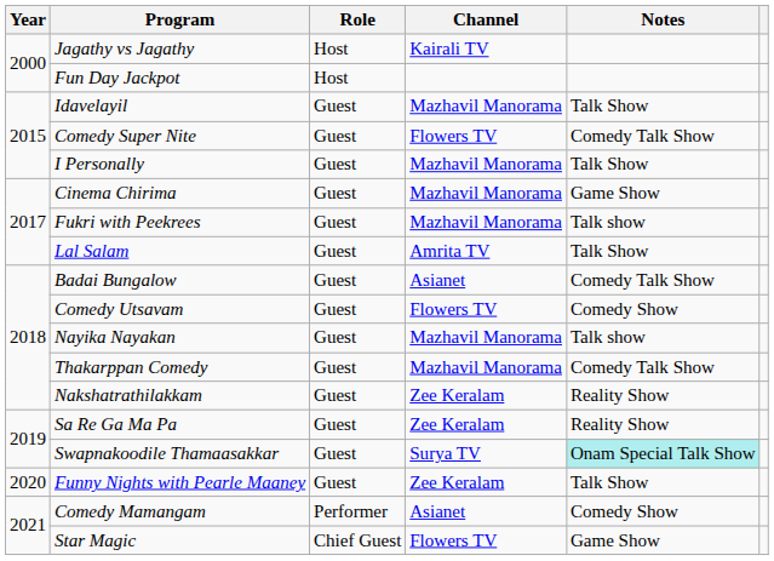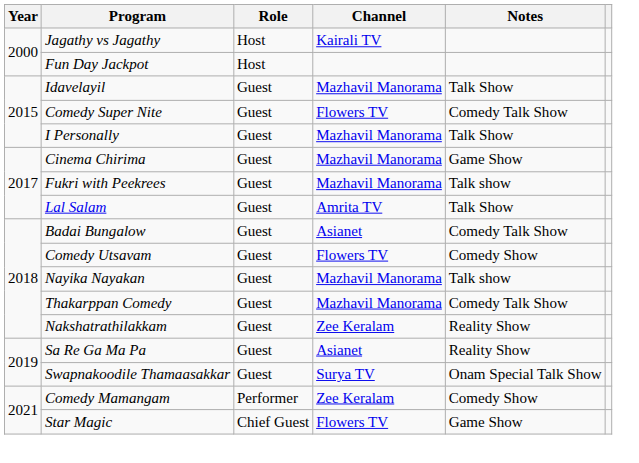Sa Re Ga Ma Pa | Channel: Zee Keralam -> Asianet
Swapnakoodile Thamaasakkar | Notes: paleturquoise background -> no background
- row: 2020 | Funny Nights with Pearle Maaney | Guest | Zee Keralam | Talk Show
Comedy Mamangam | Channel: Asianet -> Zee Keralam
